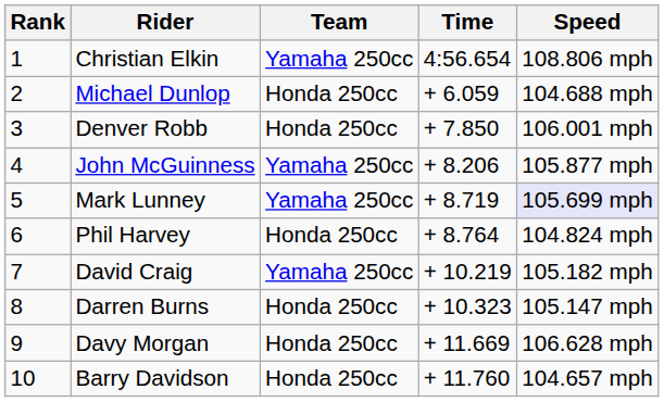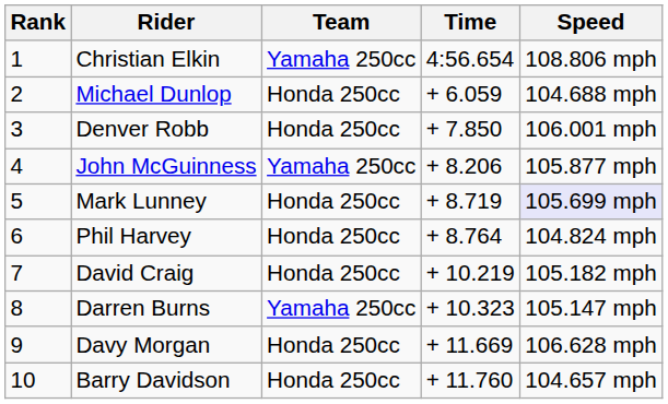Mark Lunney | Team: Yamaha 250cc -> Honda 250cc
David Craig | Team: Yamaha 250cc -> Honda 250cc
Darren Burns | Team: Honda 250cc -> Yamaha 250cc
